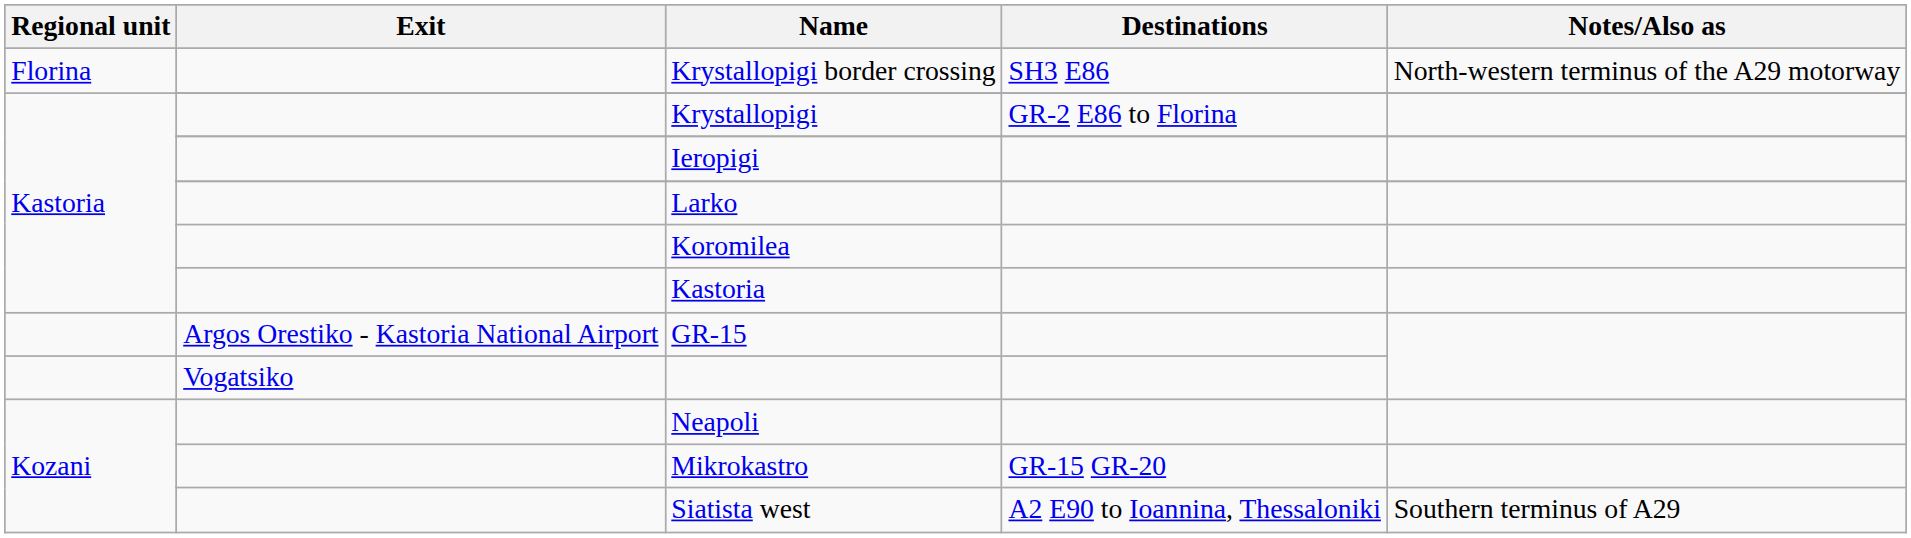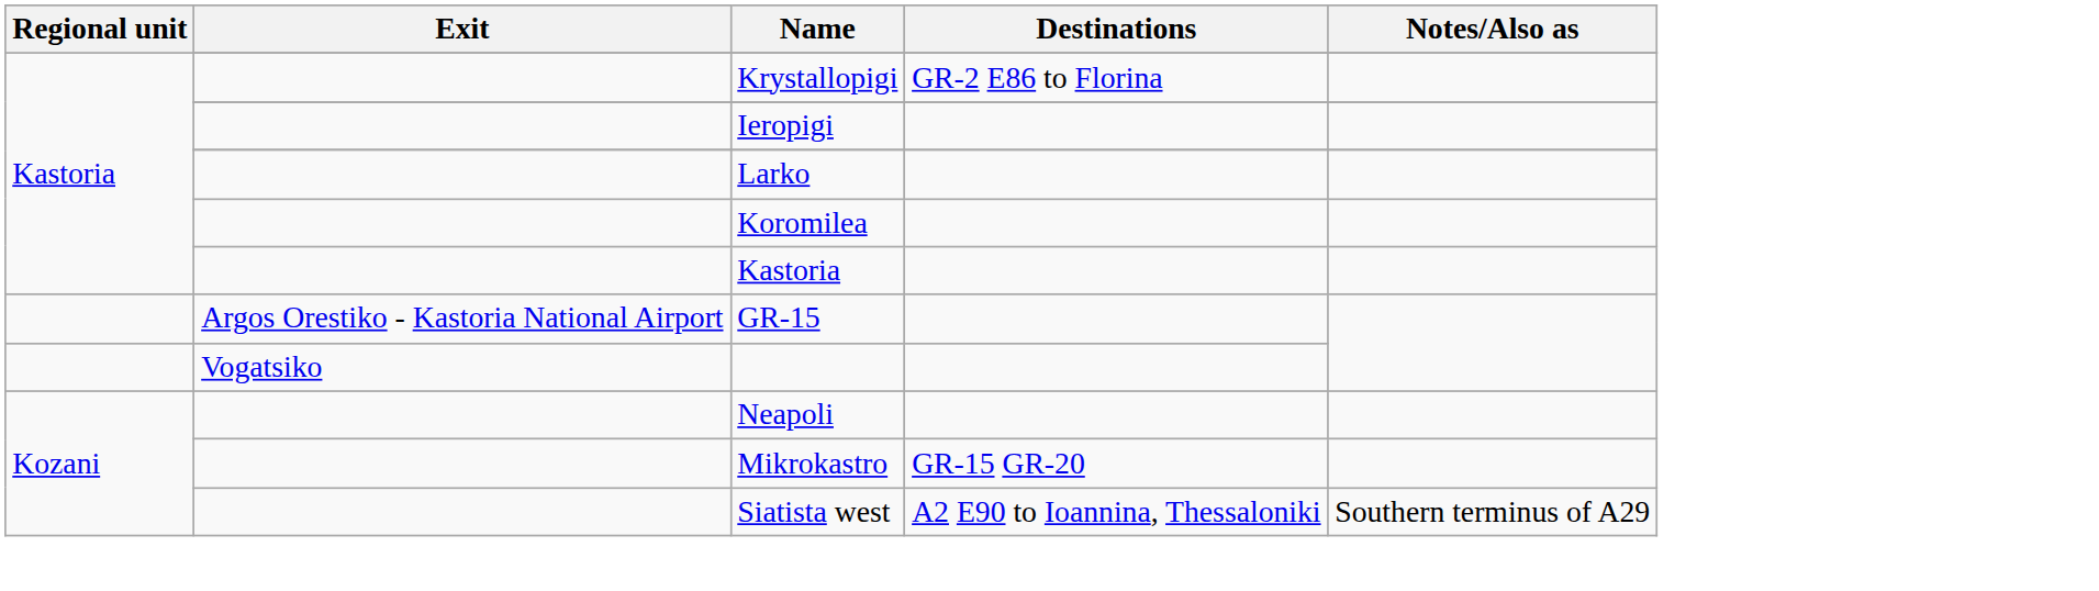- row: Florina | Krystallopigi border crossing | SH3 E86 | North-western terminus of the A29 motorway
